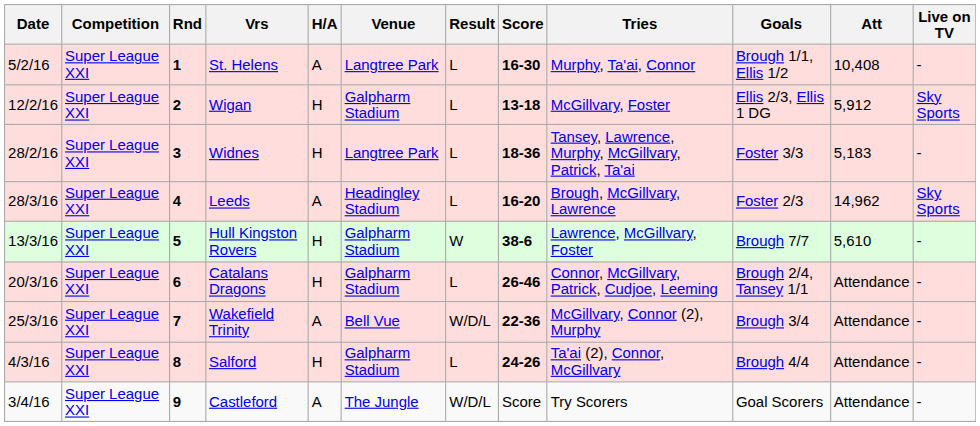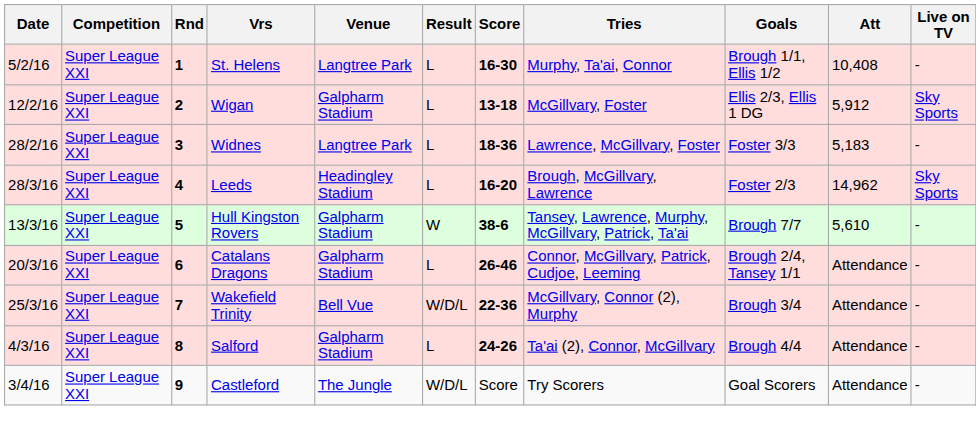- column: H/A | A | H | H | A | H | H | A | H | A
Widnes | Tries: Tansey, Lawrence, Murphy, McGillvary, Patrick, Ta'ai -> Lawrence, McGillvary, Foster
Hull Kingston Rovers | Tries: Lawrence, McGillvary, Foster -> Tansey, Lawrence, Murphy, McGillvary, Patrick, Ta'ai
